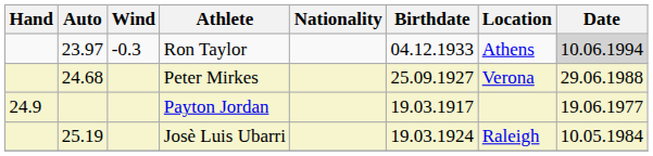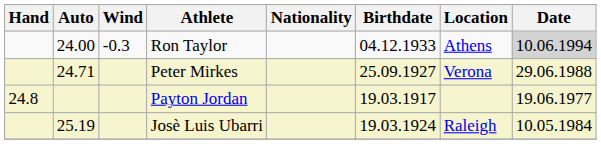Ron Taylor | Auto: 23.97 -> 24.00
Peter Mirkes | Auto: 24.68 -> 24.71
Payton Jordan | Hand: 24.9 -> 24.8
